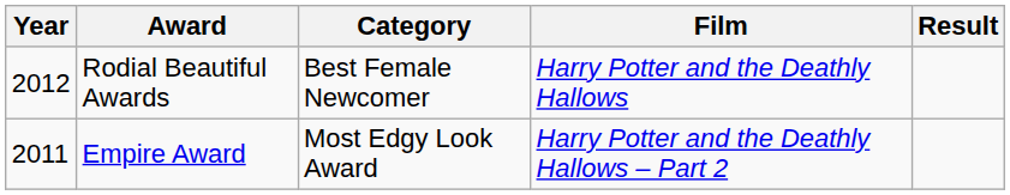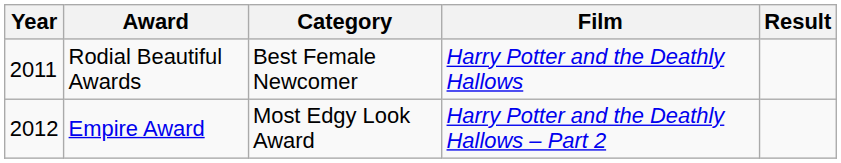Rodial Beautiful Awards | Year: 2012 -> 2011
Empire Award | Year: 2011 -> 2012
